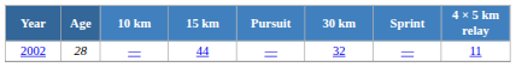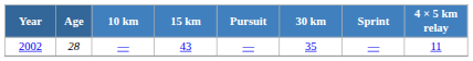2002 | 15 km: 44 -> 43
2002 | 30 km: 32 -> 35
